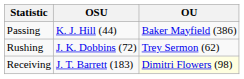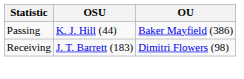- row: Rushing | J. K. Dobbins (72) | Trey Sermon (62)
Receiving | OU: lightyellow background -> no background
